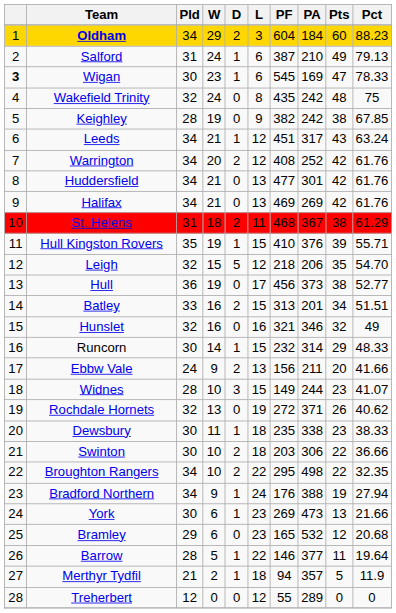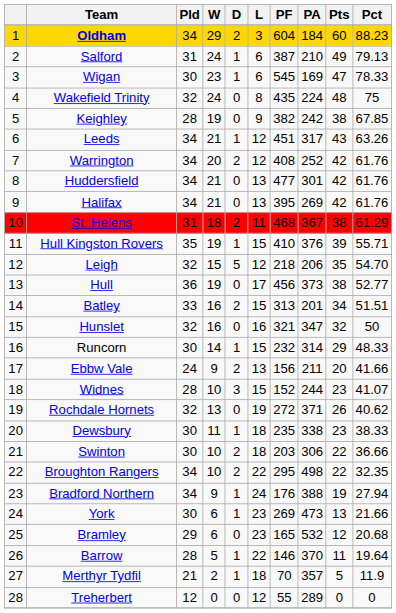Wigan | column 1: bold -> normal
Wakefield Trinity | PA: 242 -> 224
Leeds | Pct: 63.24 -> 63.26
Halifax | PF: 469 -> 395
Hunslet | PA: 346 -> 347
Hunslet | Pct: 49 -> 50
Widnes | PF: 149 -> 152
Barrow | PA: 377 -> 370
Merthyr Tydfil | PF: 94 -> 70
